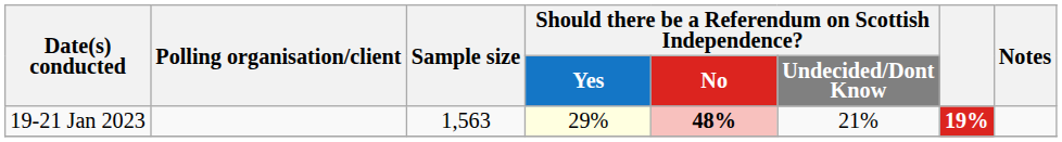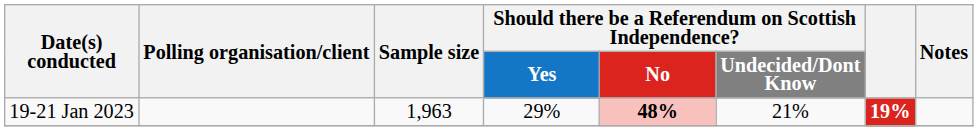19-21 Jan 2023 | Sample size: 1,563 -> 1,963
19-21 Jan 2023 | Should there be a Referendum on Scottish Independence? / Yes: lightyellow background -> no background
